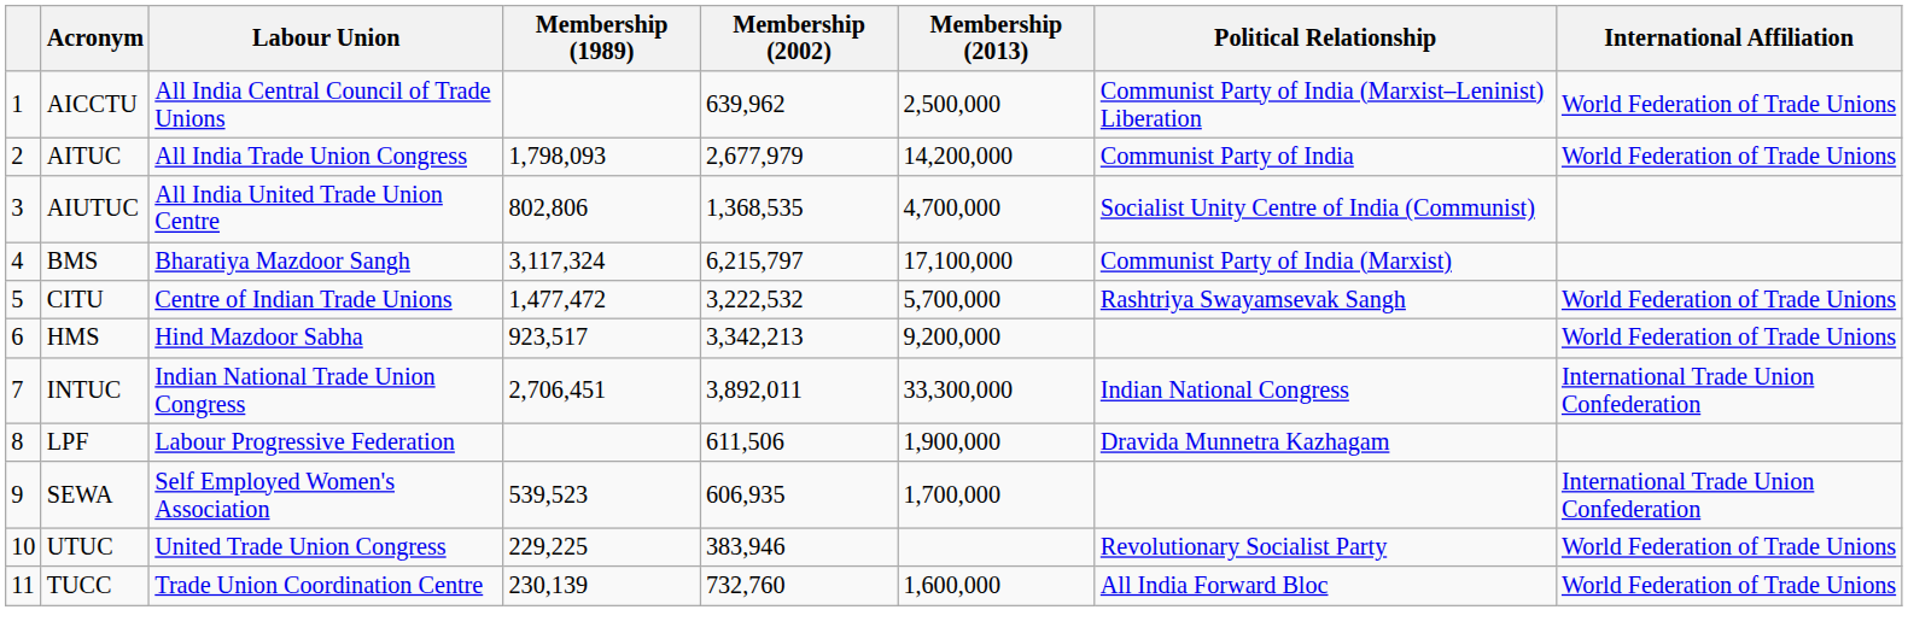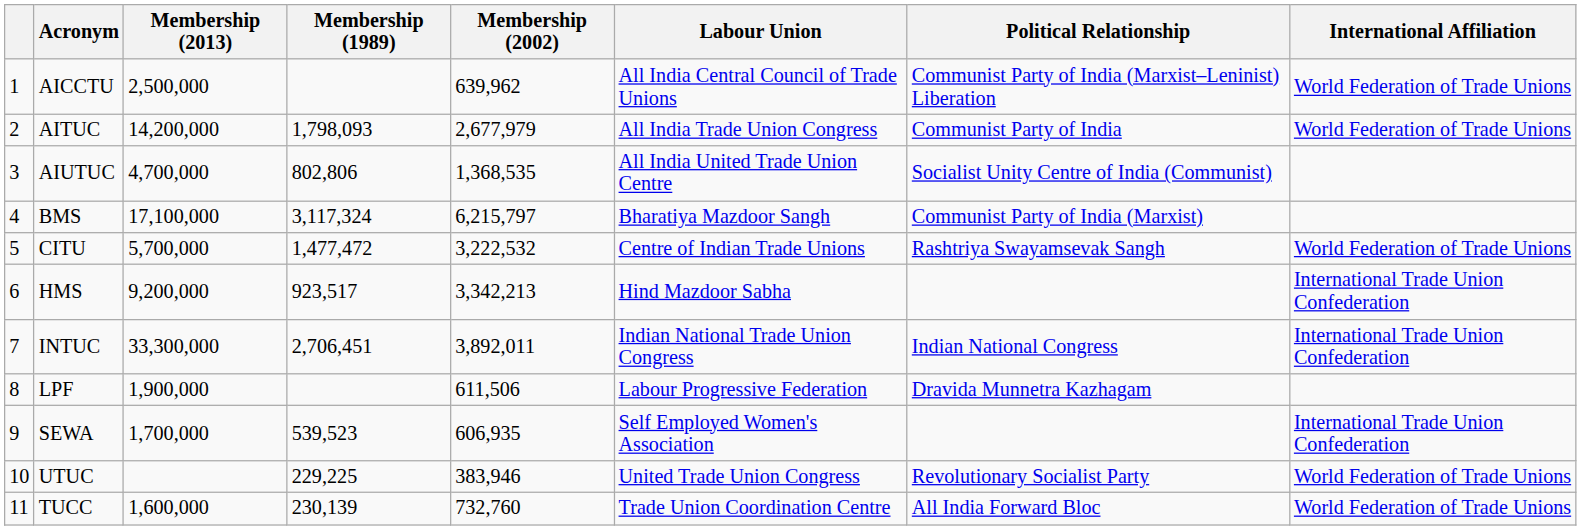columns swapped: Labour Union <-> Membership (2013)
HMS | International Affiliation: World Federation of Trade Unions -> International Trade Union Confederation
